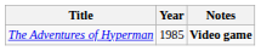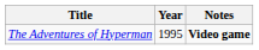The Adventures of Hyperman | Year: 1985 -> 1995
